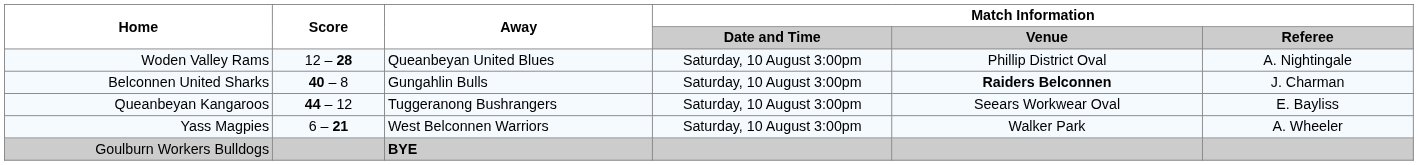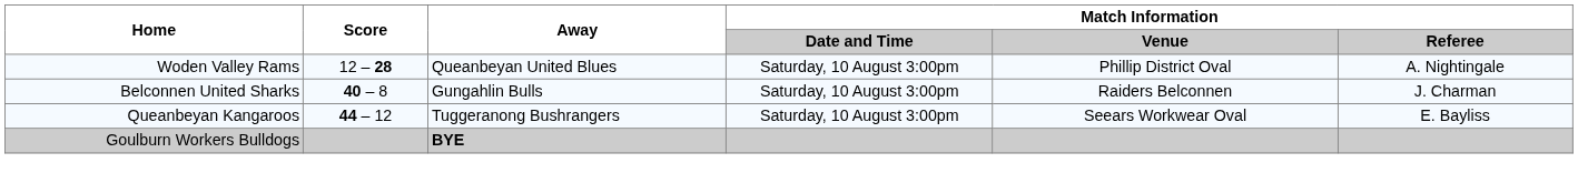Belconnen United Sharks | Match Information / Venue: bold -> normal
- row: Yass Magpies | 6 – 21 | West Belconnen Warriors | Saturday, 10 August 3:00pm | Walker Park | A. Wheeler
